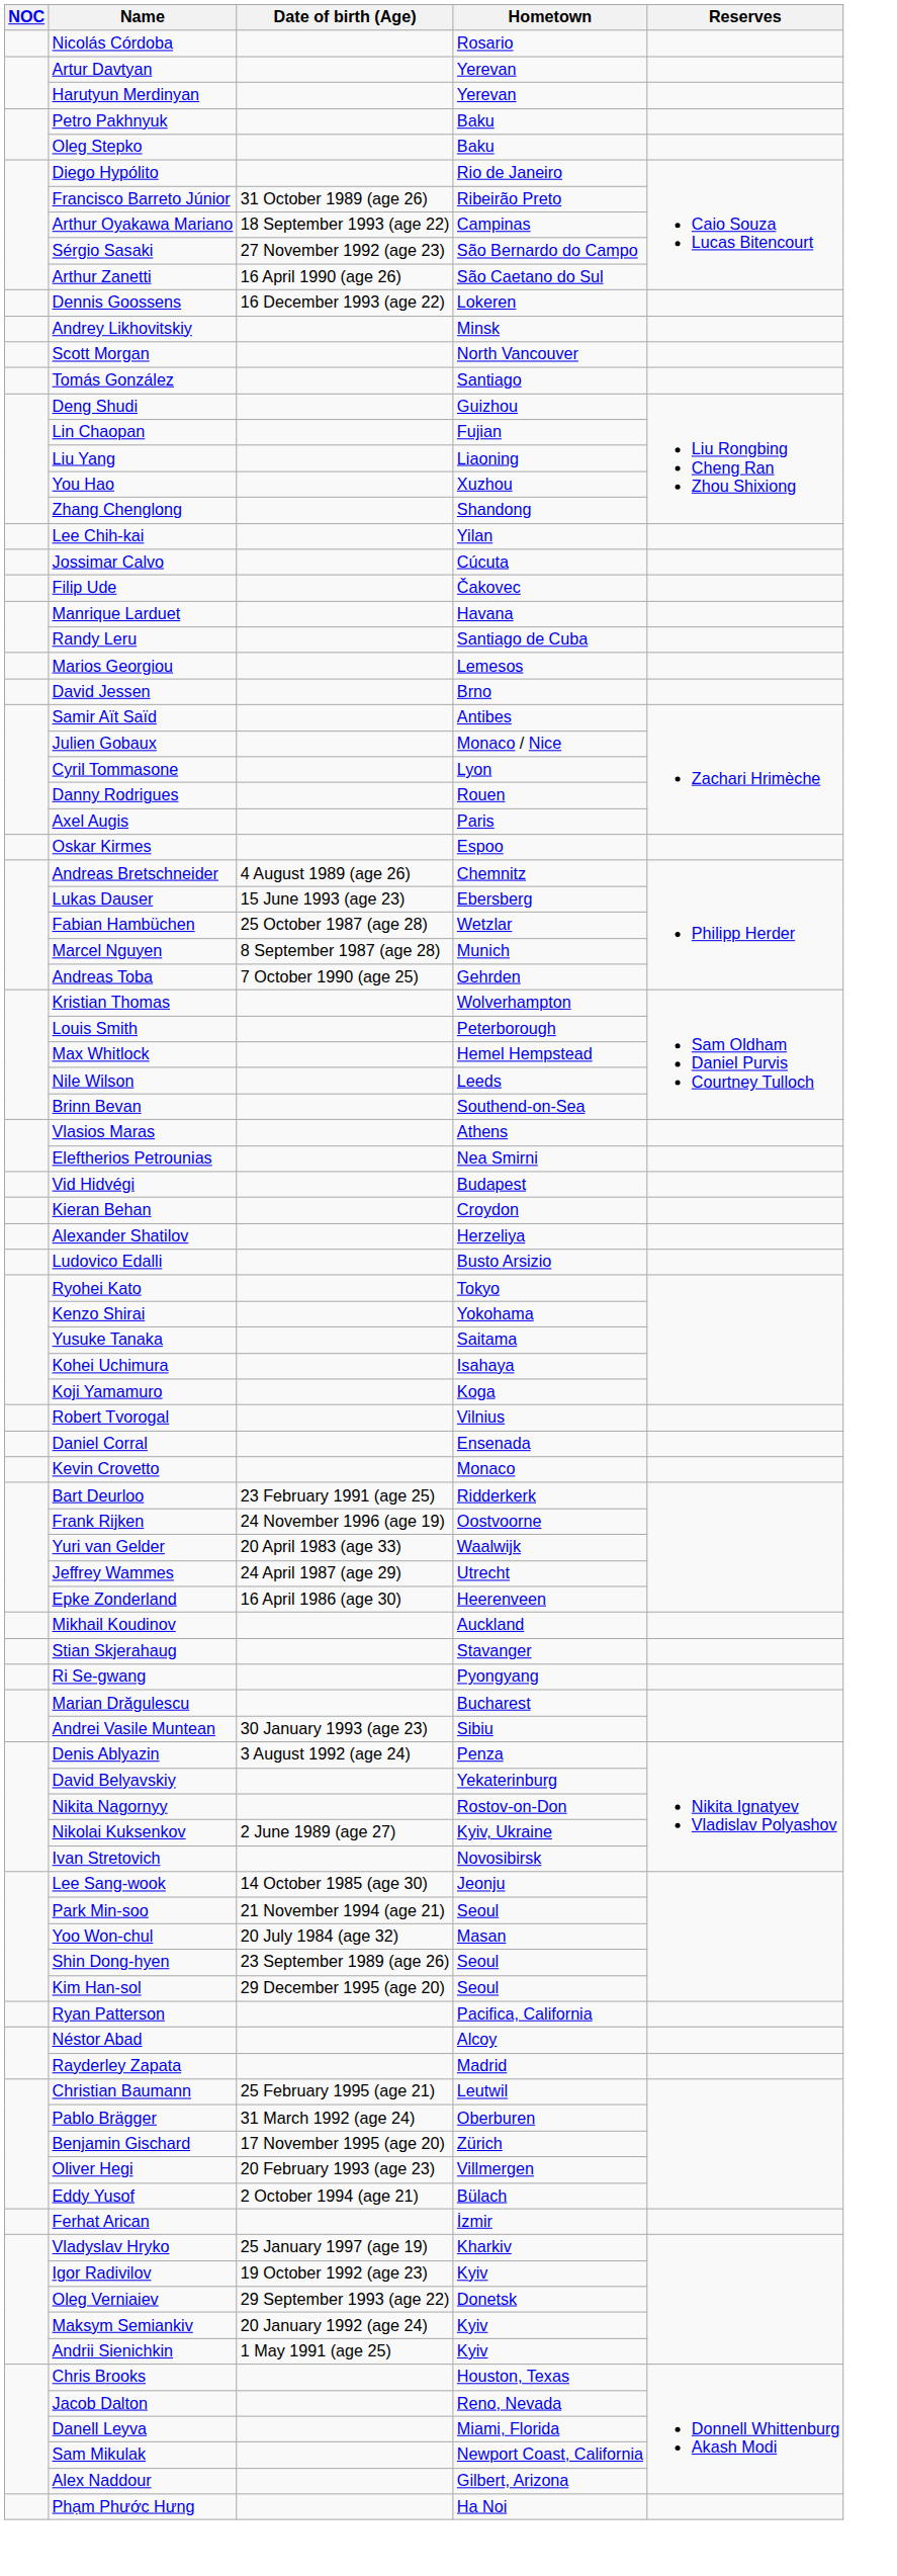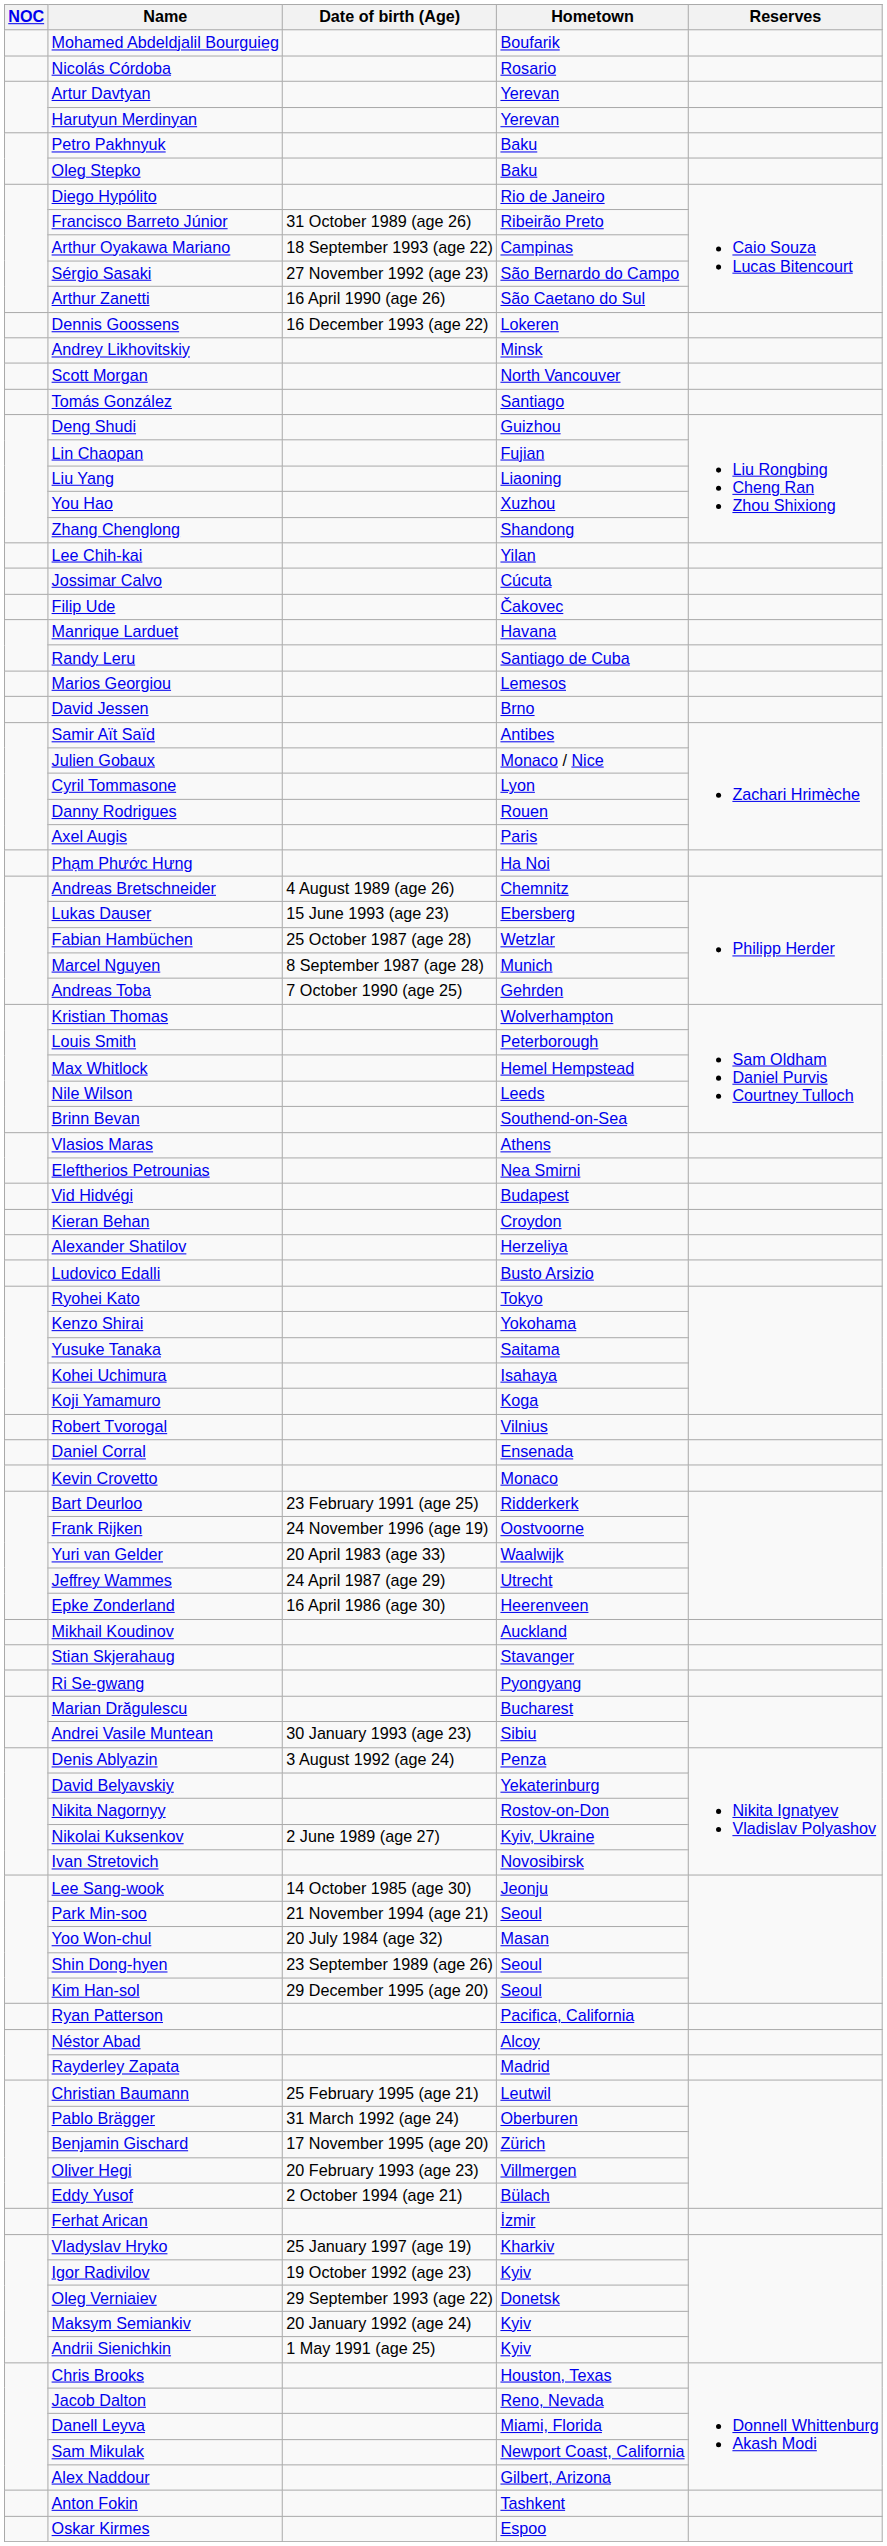+ row: Mohamed Abdeldjalil Bourguieg | Boufarik
rows swapped: Oskar Kirmes <-> Phạm Phước Hưng
+ row: Anton Fokin | Tashkent
